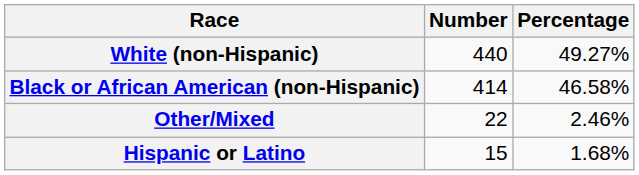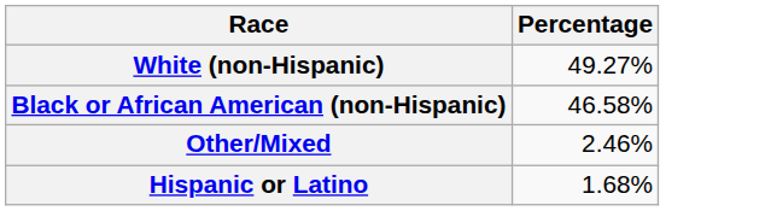- column: Number | 440 | 414 | 22 | 15
